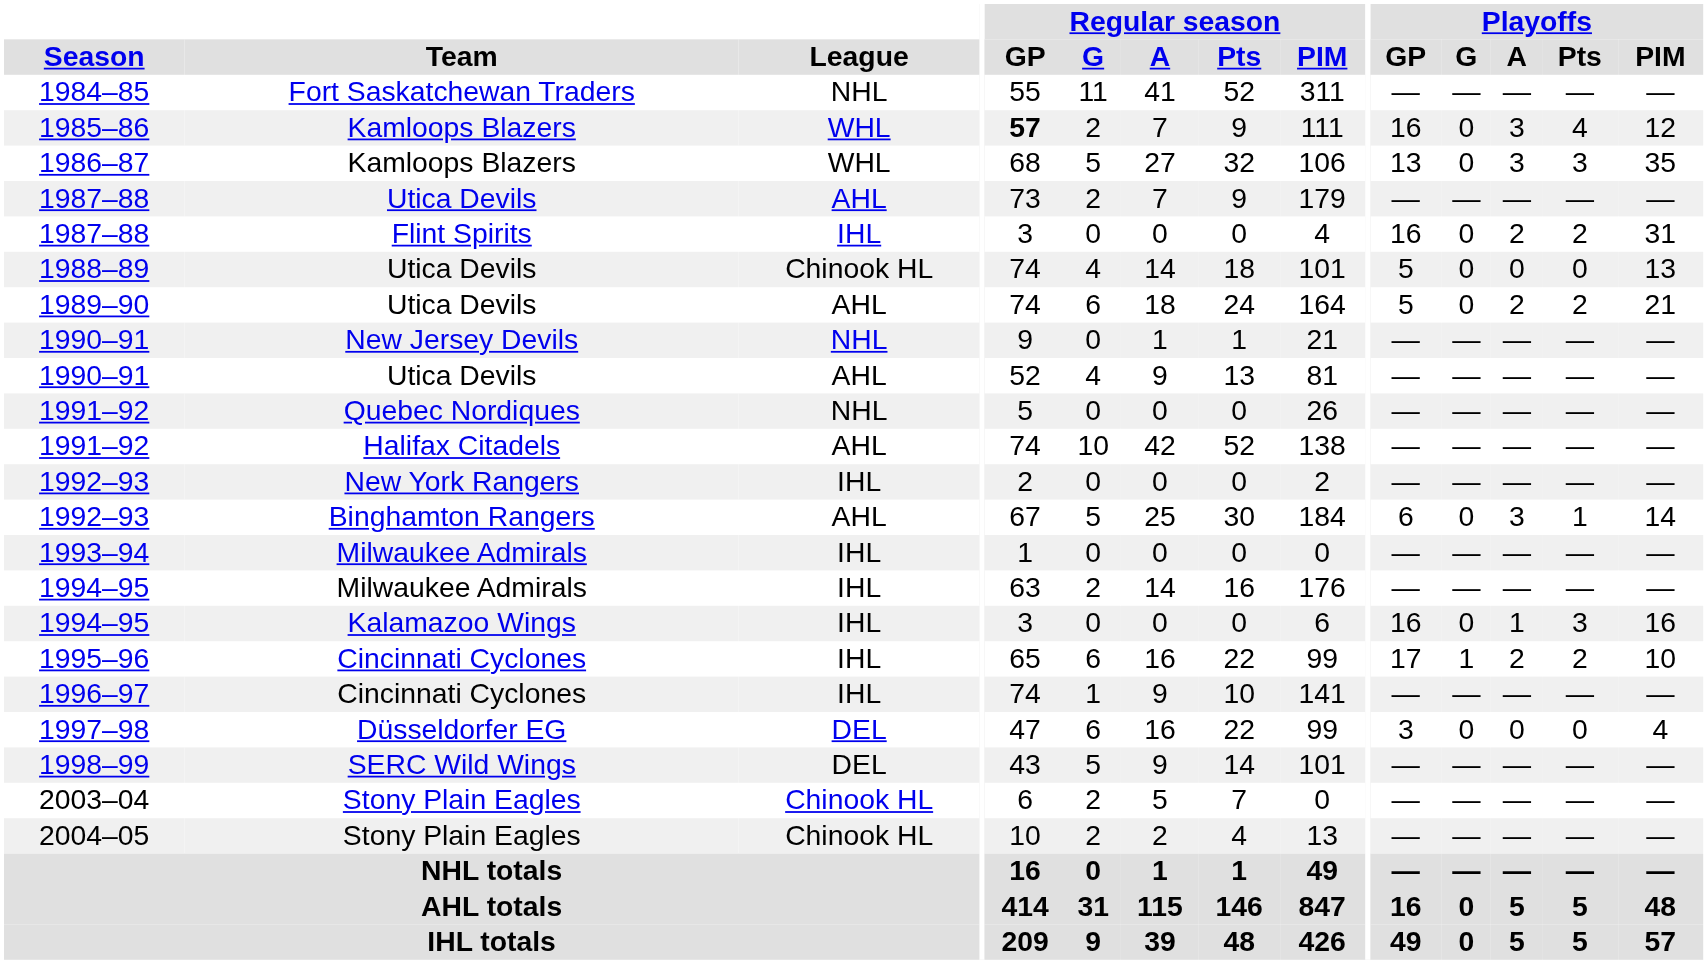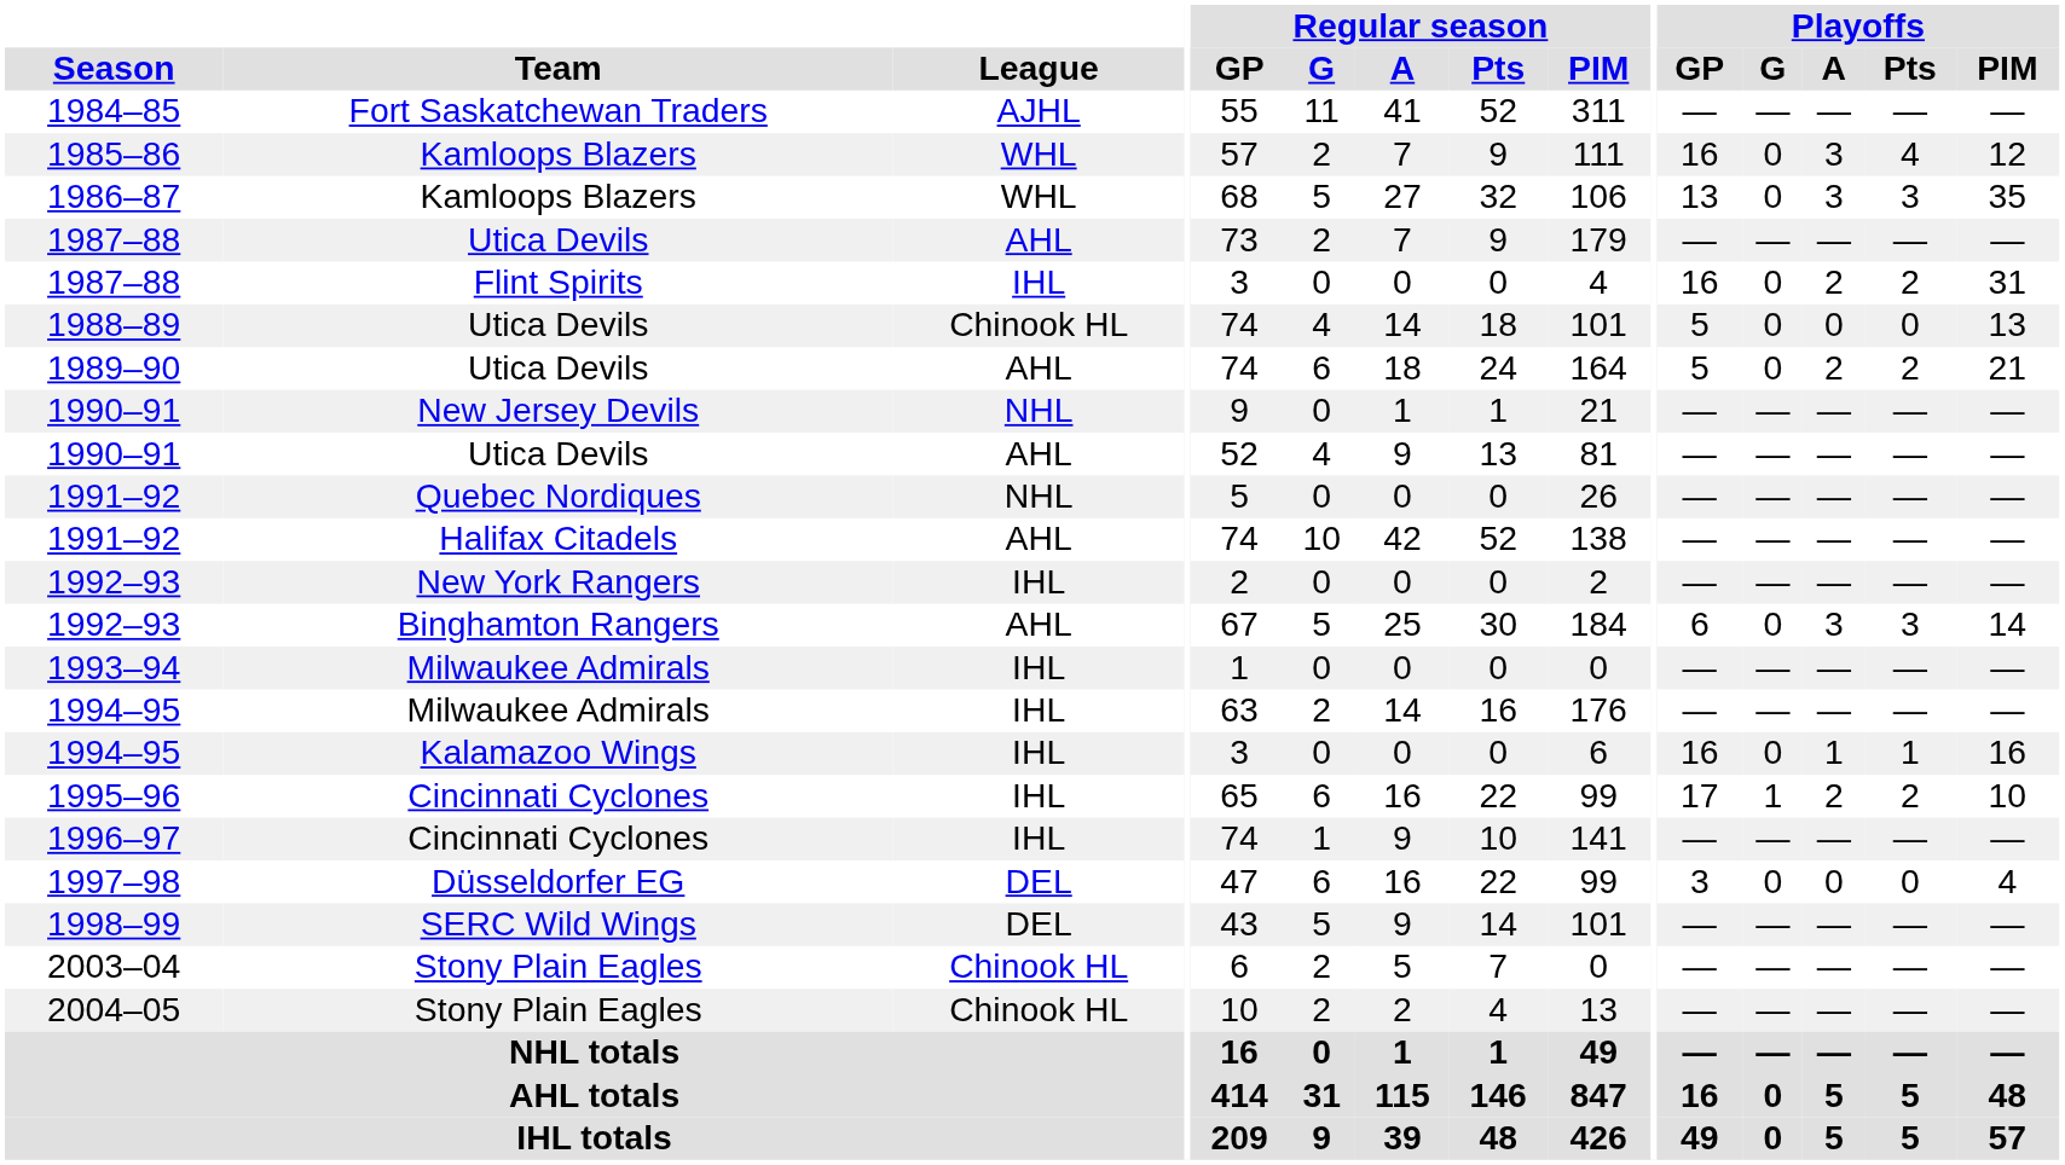1984–85 | League: NHL -> AJHL
1985–86 | Regular season / GP: bold -> normal
1992–93 / Binghamton Rangers | Playoffs / Pts: 1 -> 3
1994–95 / Kalamazoo Wings | Playoffs / Pts: 3 -> 1
